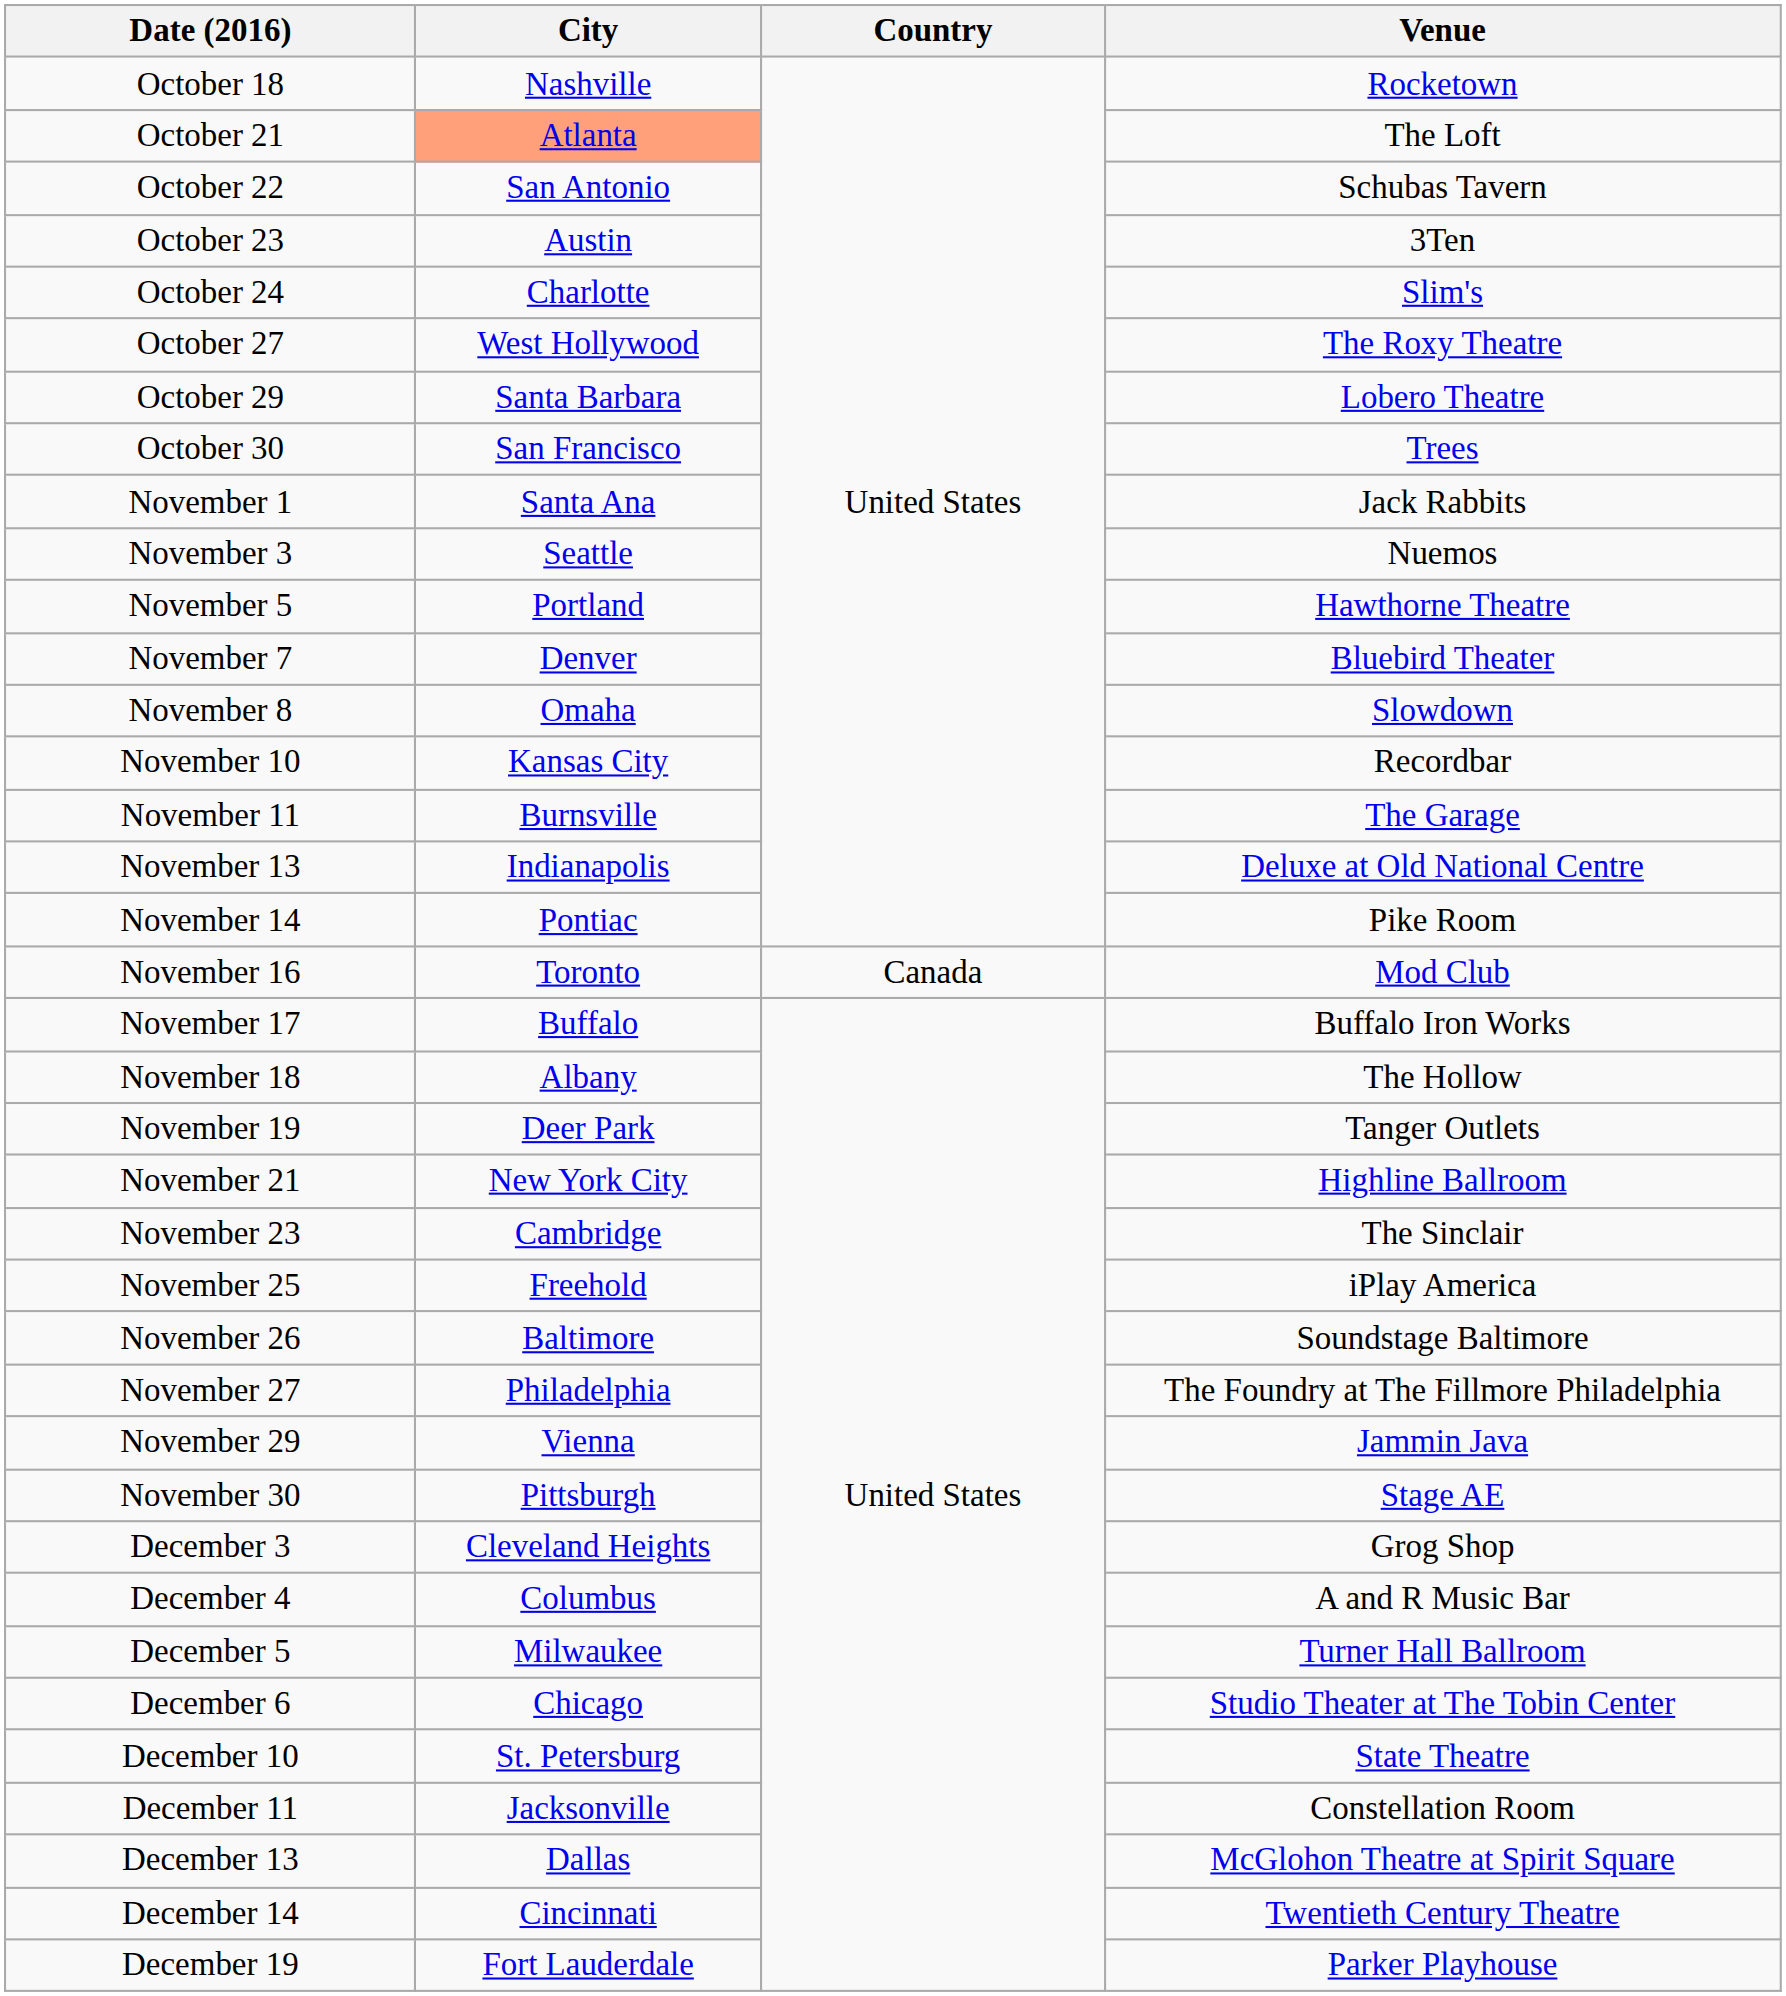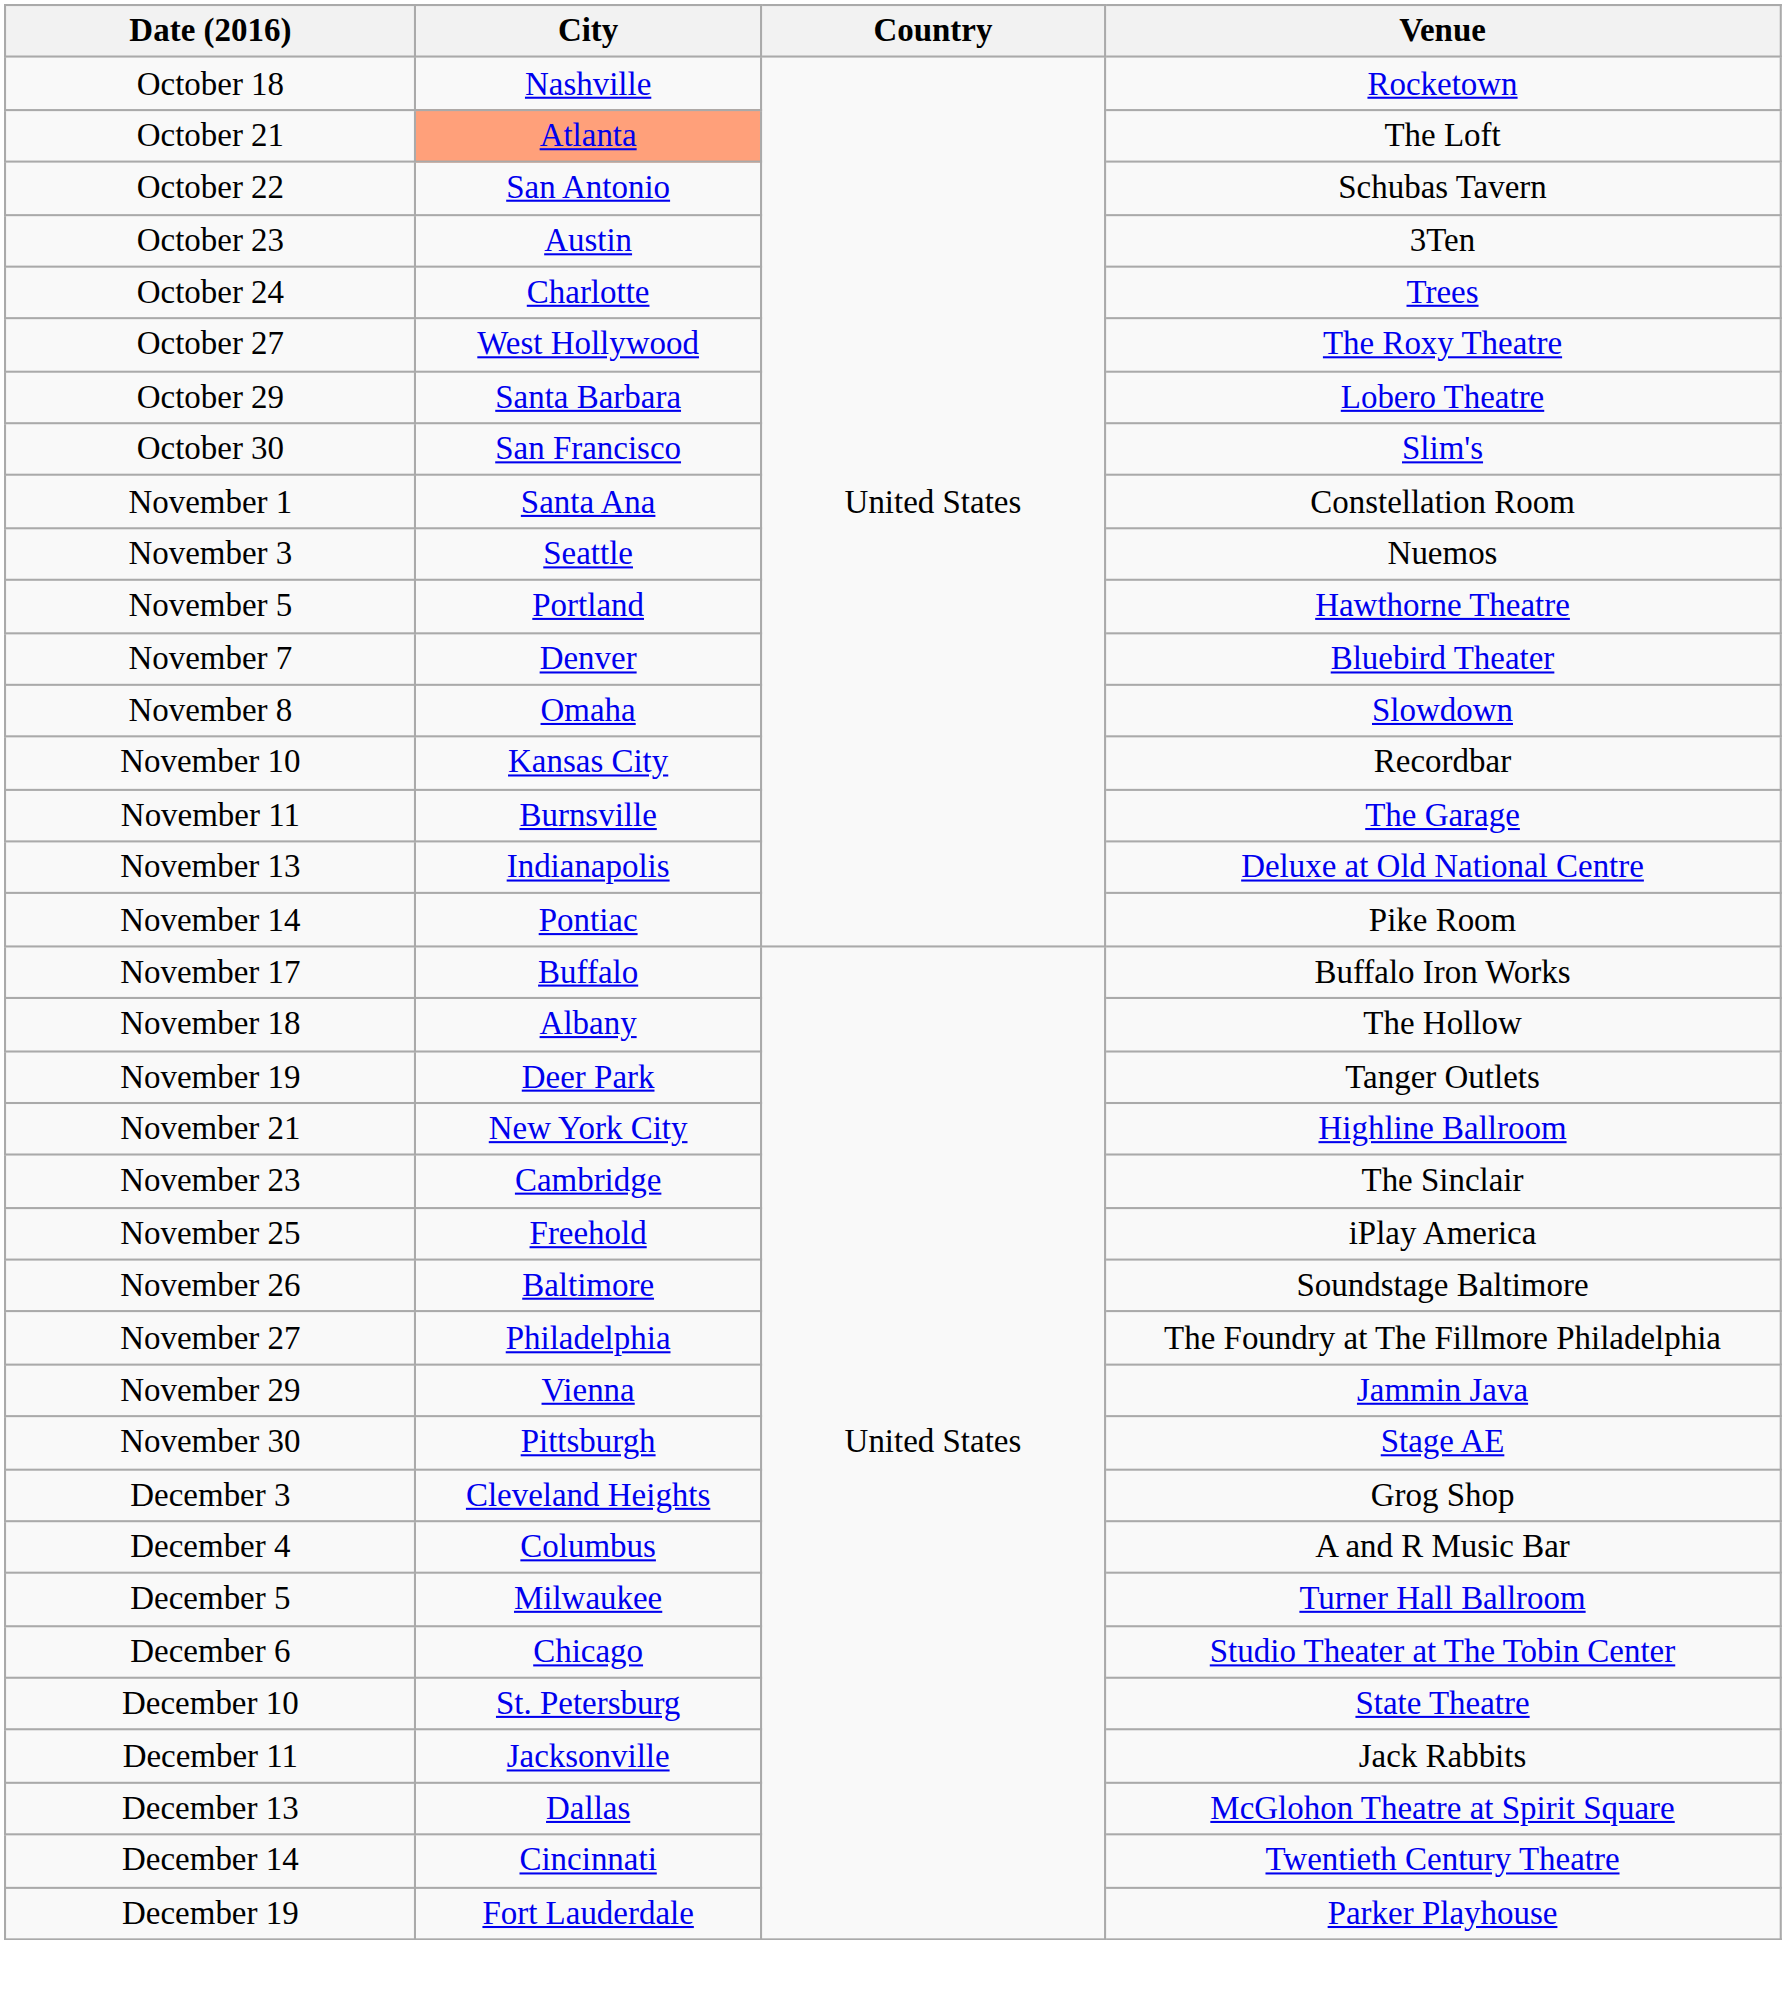October 24 | Venue: Slim's -> Trees
October 30 | Venue: Trees -> Slim's
November 1 | Venue: Jack Rabbits -> Constellation Room
- row: November 16 | Toronto | Canada | Mod Club
December 11 | Venue: Constellation Room -> Jack Rabbits
